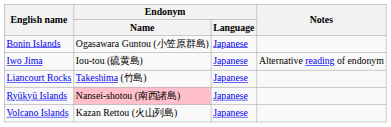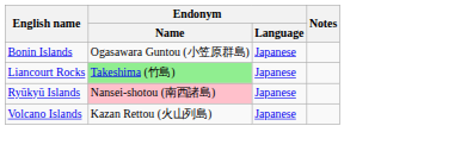- row: Iwo Jima | Iou-tou (硫黄島) | Japanese | Alternative reading of endonym
Liancourt Rocks | Endonym / Name: no background -> lightgreen background
